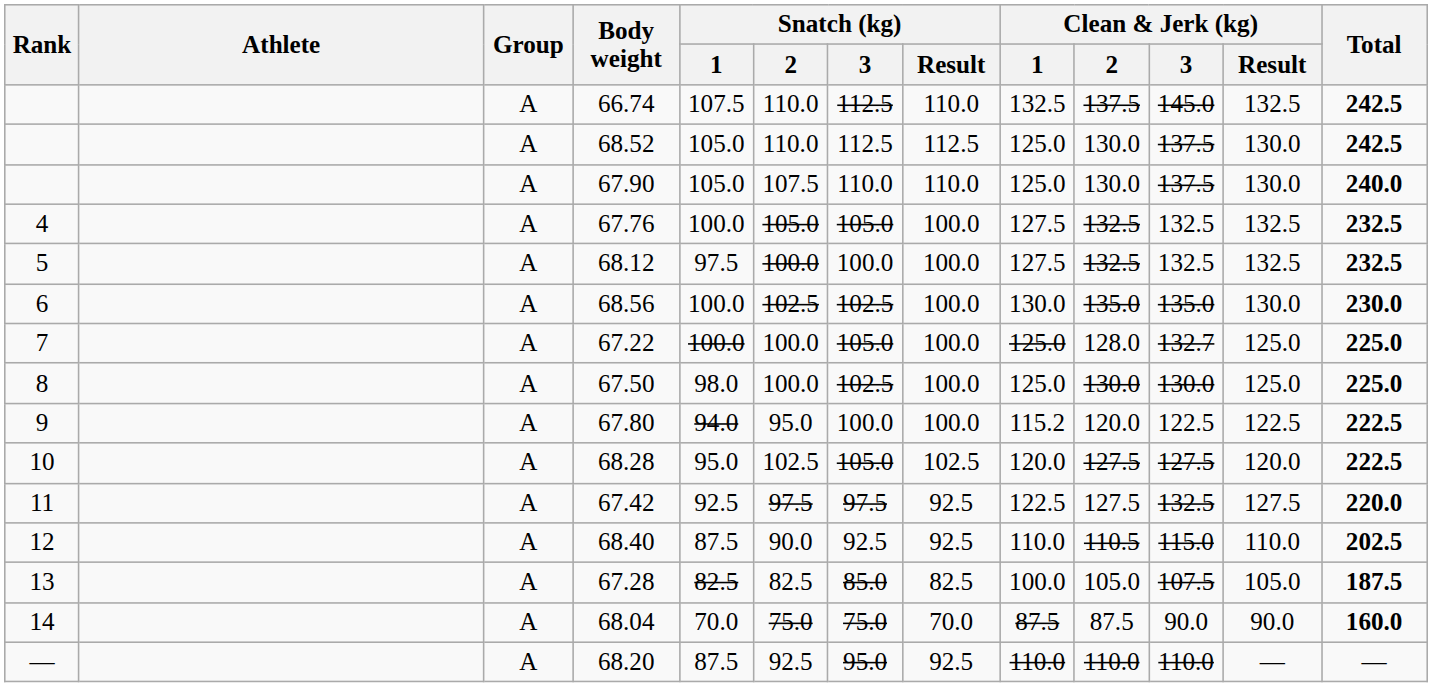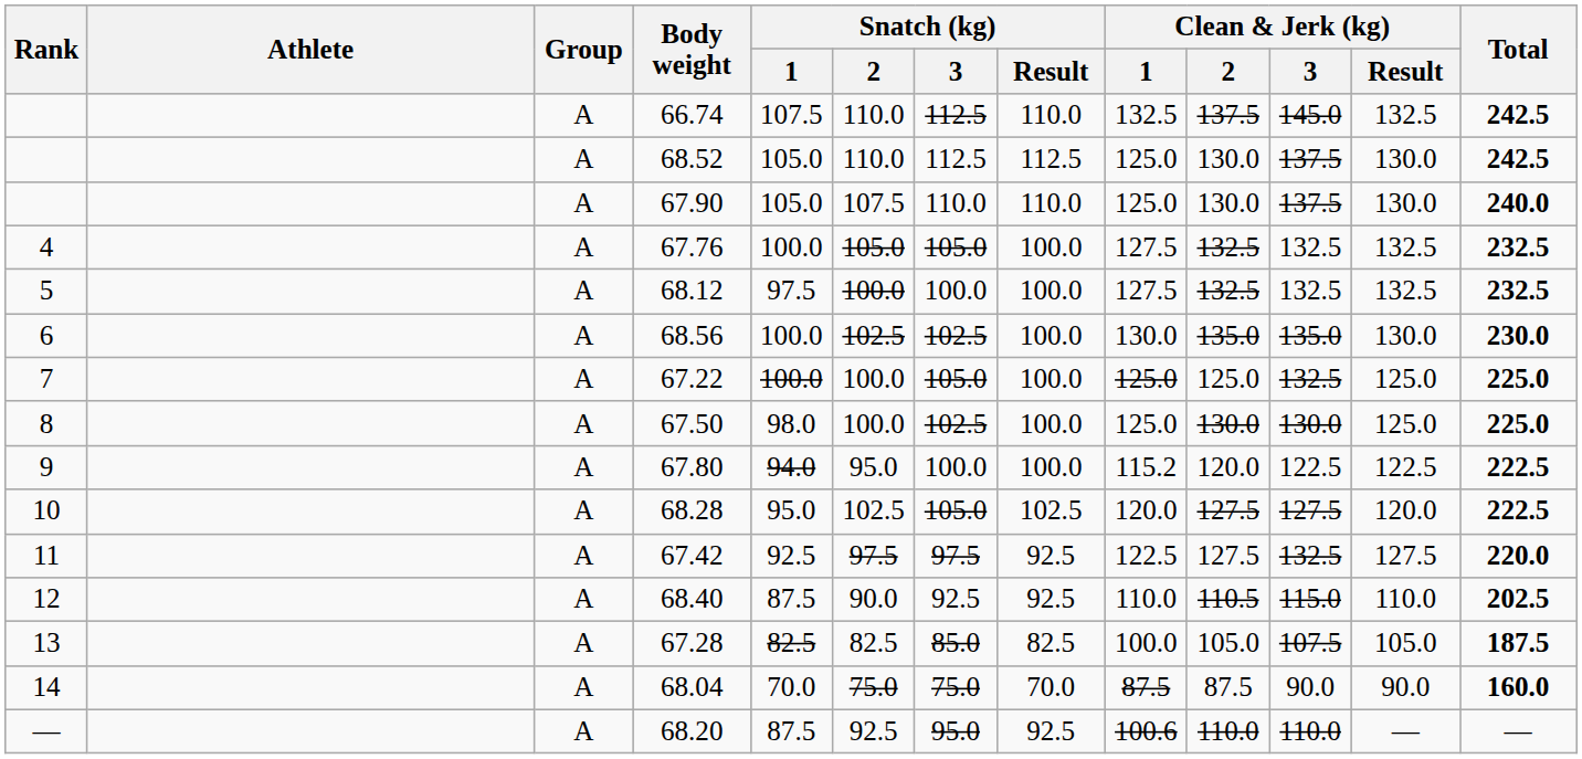67.22 | Clean & Jerk (kg) / 2: 128.0 -> 125.0
67.22 | Clean & Jerk (kg) / 3: 132.7 -> 132.5
68.20 | Clean & Jerk (kg) / 1: 110.0 -> 100.6
